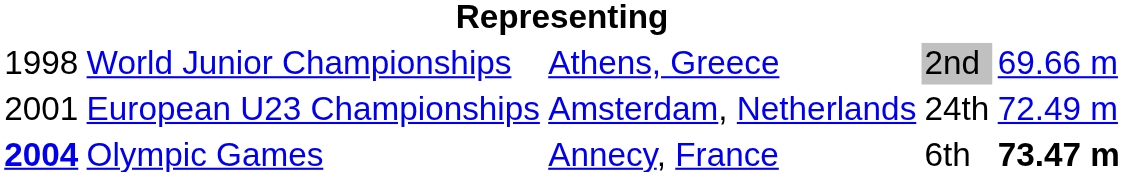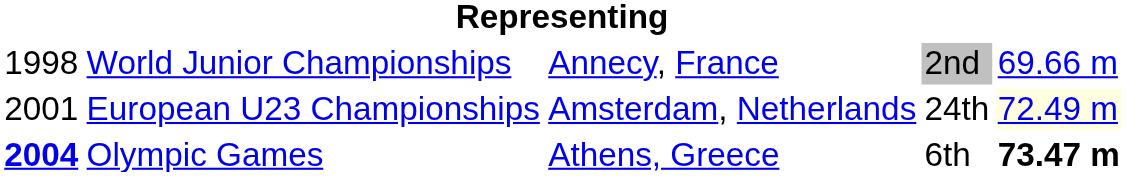World Junior Championships | column 3: Athens, Greece -> Annecy, France
European U23 Championships | column 5: no background -> lightyellow background
Olympic Games | column 3: Annecy, France -> Athens, Greece
